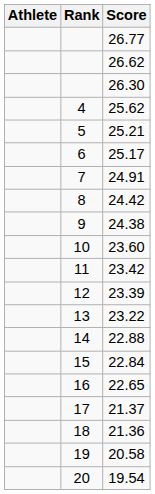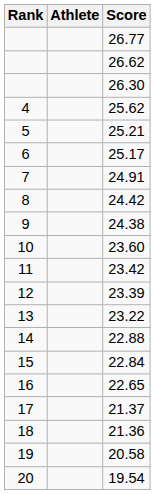columns swapped: Rank <-> Athlete
